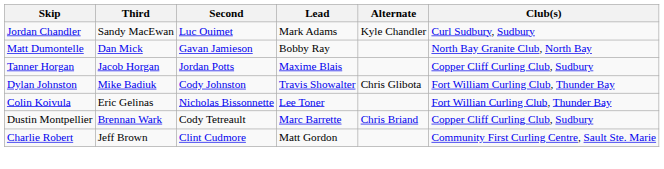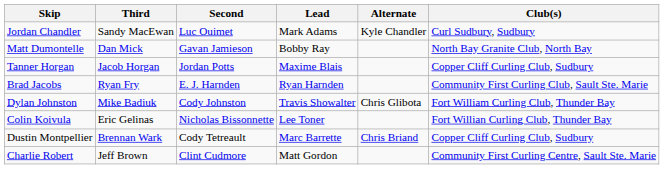+ row: Brad Jacobs | Ryan Fry | E. J. Harnden | Ryan Harnden | Community First Curling Club, Sault Ste. Marie
